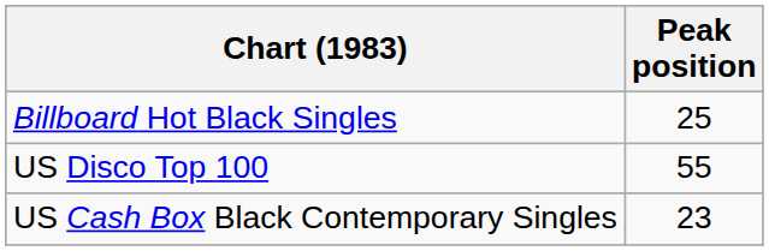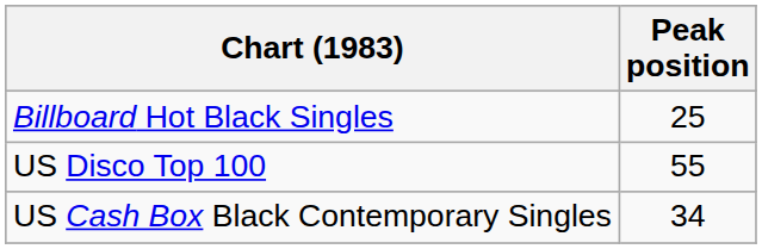US Cash Box Black Contemporary Singles | Peak position: 23 -> 34
